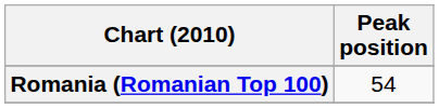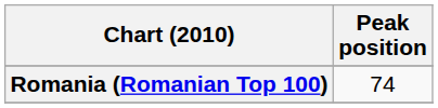Romania (Romanian Top 100) | Peak position: 54 -> 74
